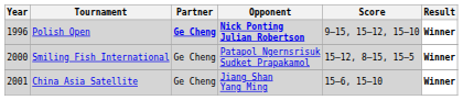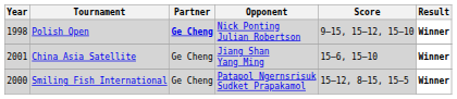Polish Open | Year: 1996 -> 1998
Polish Open | Opponent: bold -> normal
rows swapped: Smiling Fish International <-> China Asia Satellite
